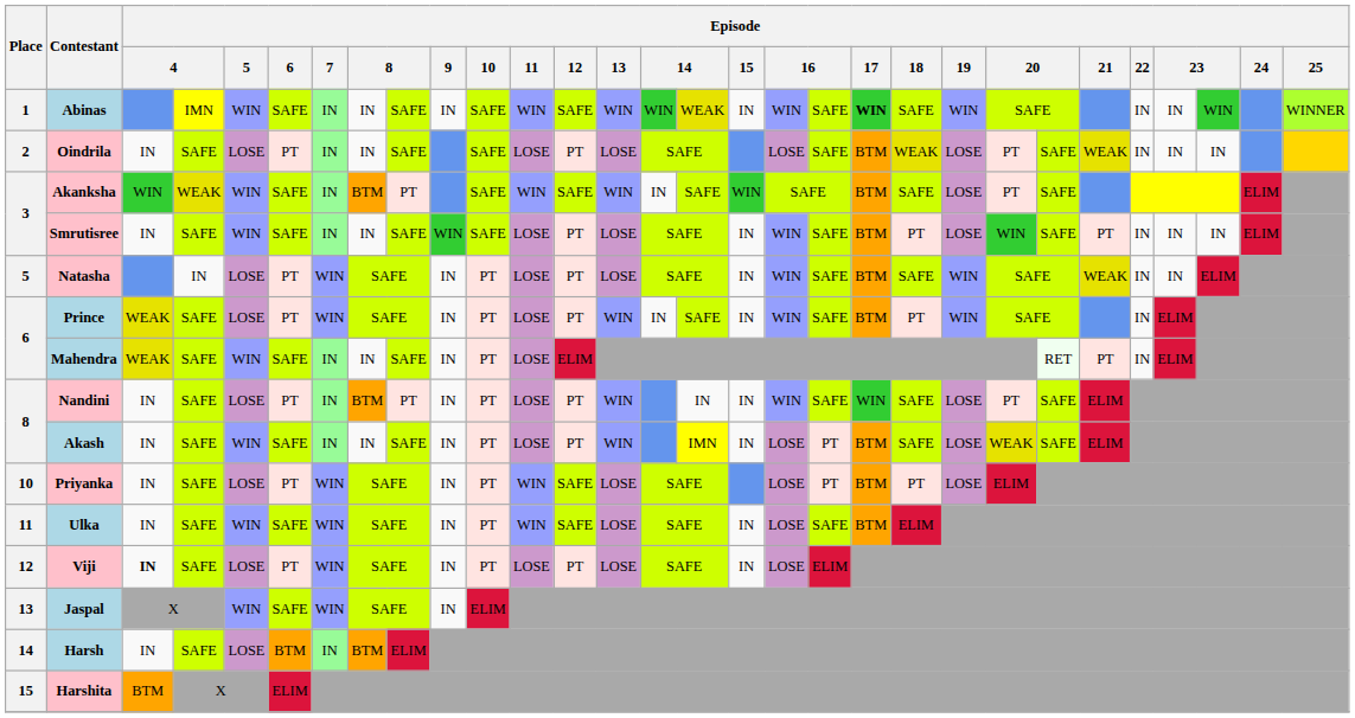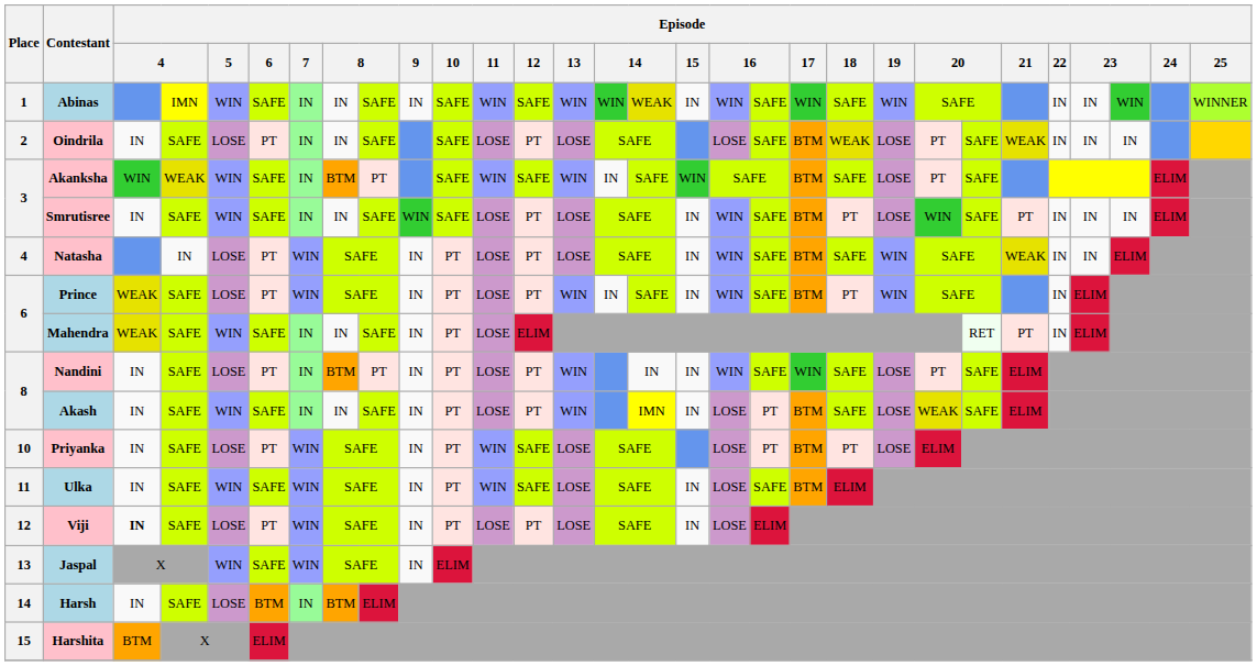Abinas | Episode / 17: bold -> normal
Natasha | Place: 5 -> 4
